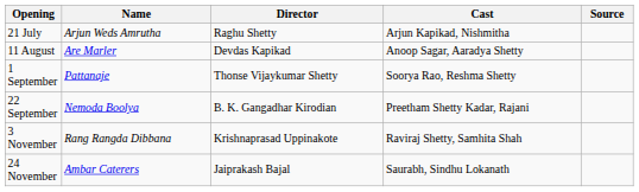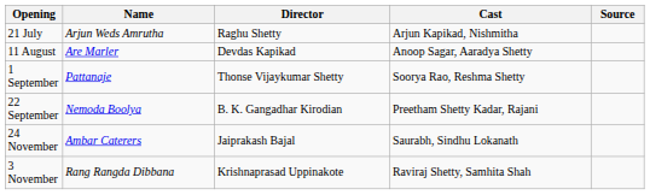rows swapped: 3 November <-> 24 November
